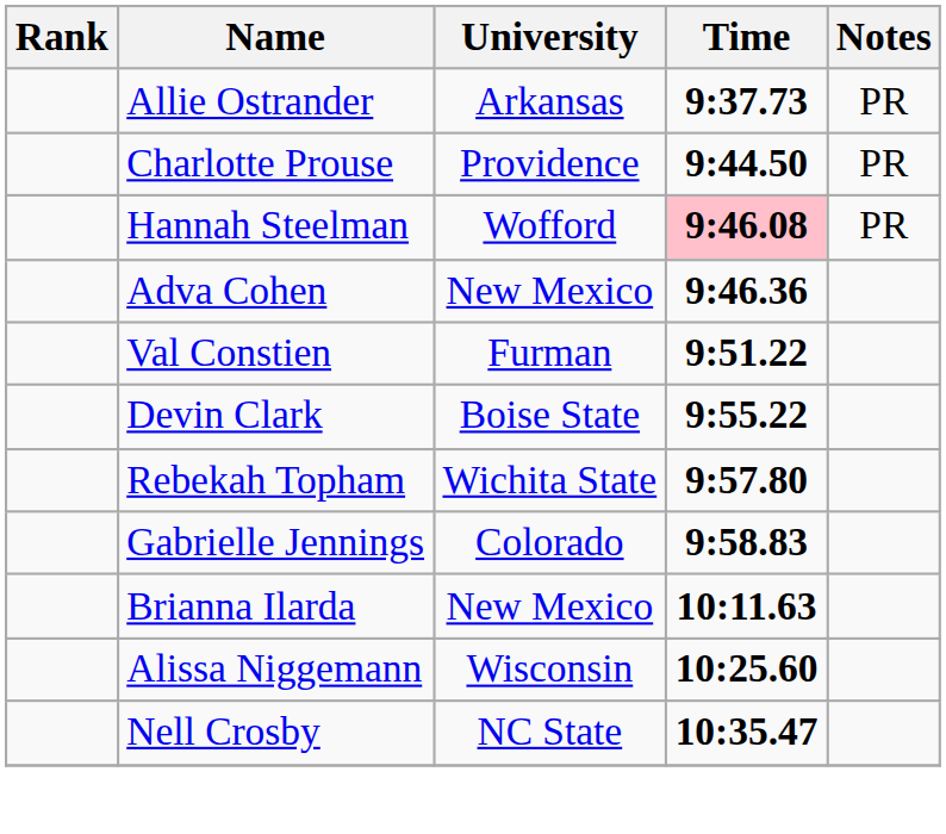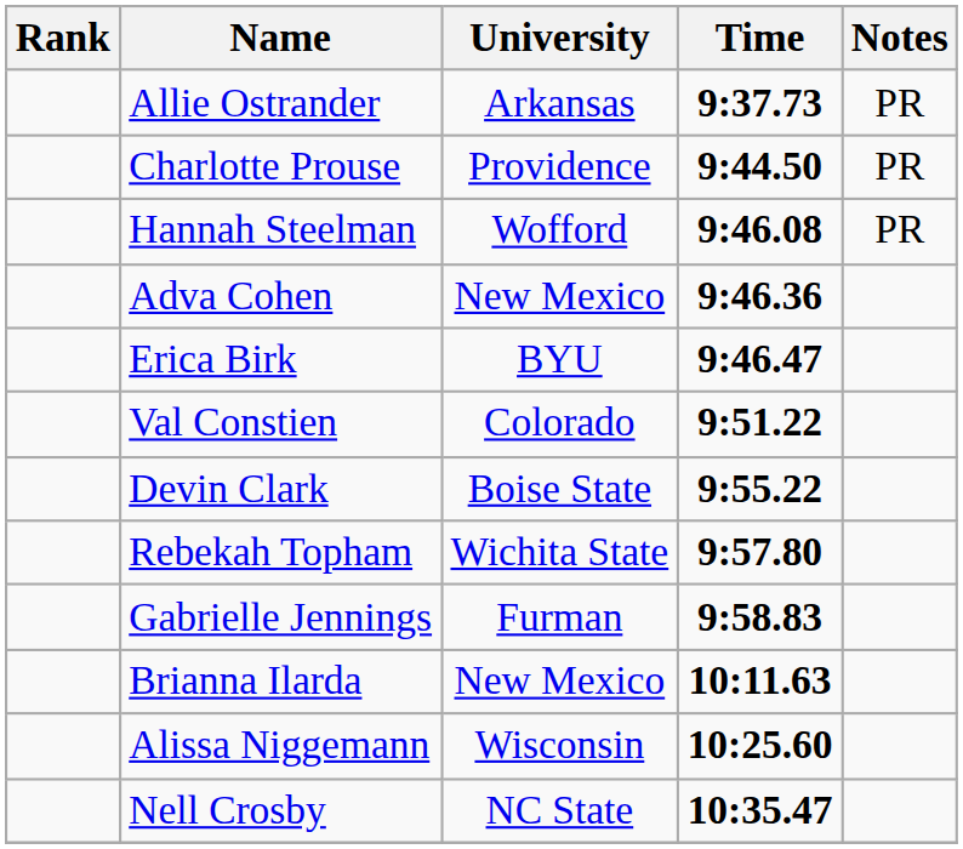Hannah Steelman | Time: pink background -> no background
+ row: Erica Birk | BYU | 9:46.47
Val Constien | University: Furman -> Colorado
Gabrielle Jennings | University: Colorado -> Furman
